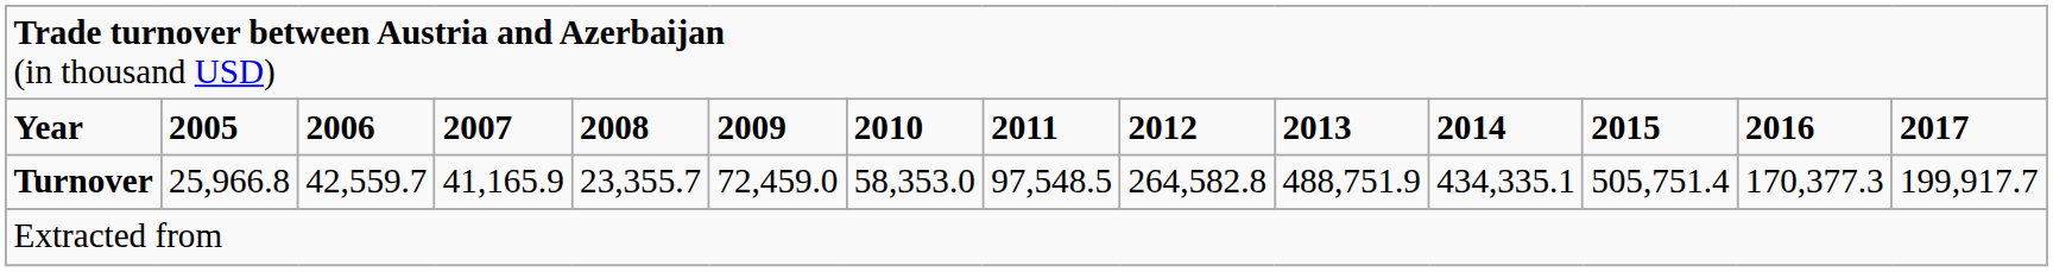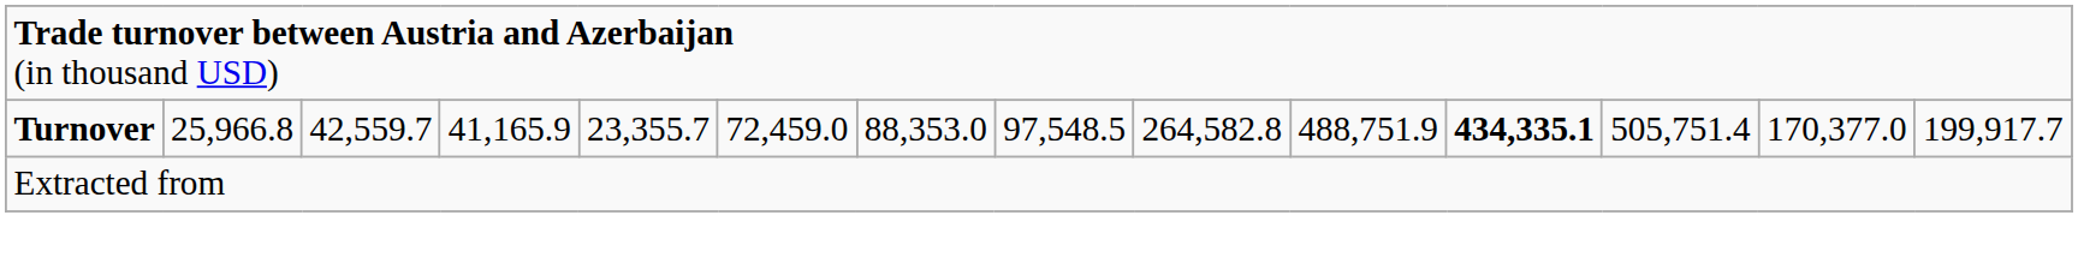- row: Year | 2005 | 2006 | 2007 | 2008 | 2009 | 2010 | 2011 | 2012 | 2013 | 2014 | 2015 | 2016 | 2017
Turnover | column 7: 58,353.0 -> 88,353.0
Turnover | column 11: normal -> bold
Turnover | column 13: 170,377.3 -> 170,377.0
